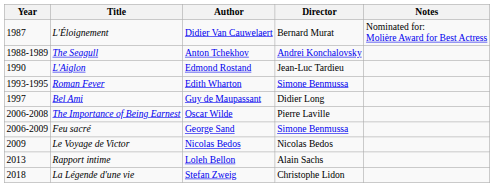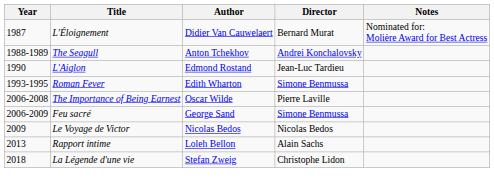- row: 1997 | Bel Ami | Guy de Maupassant | Didier Long
